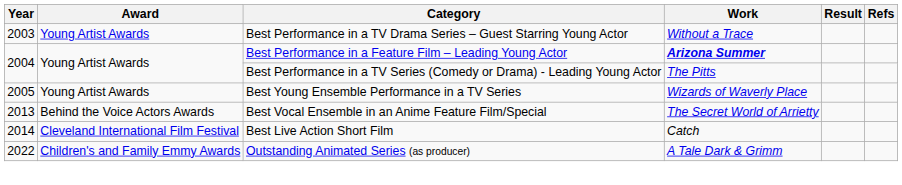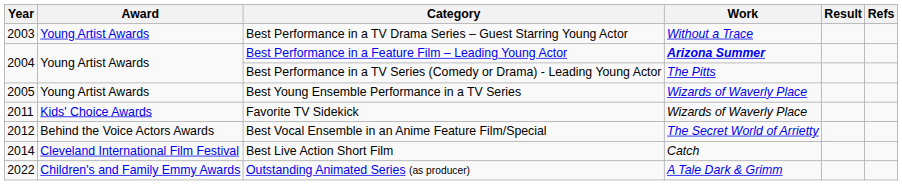+ row: 2011 | Kids' Choice Awards | Favorite TV Sidekick | Wizards of Waverly Place
Best Vocal Ensemble in an Anime Feature Film/Special | Year: 2013 -> 2012
